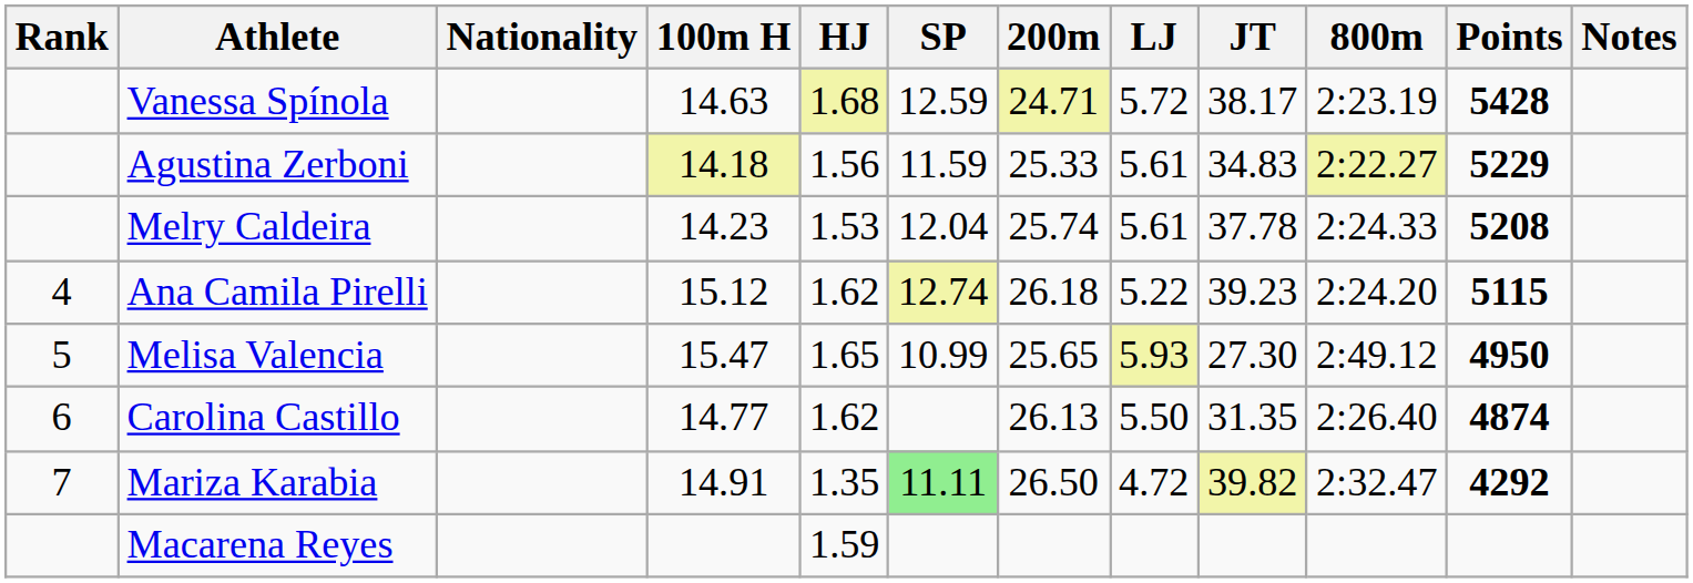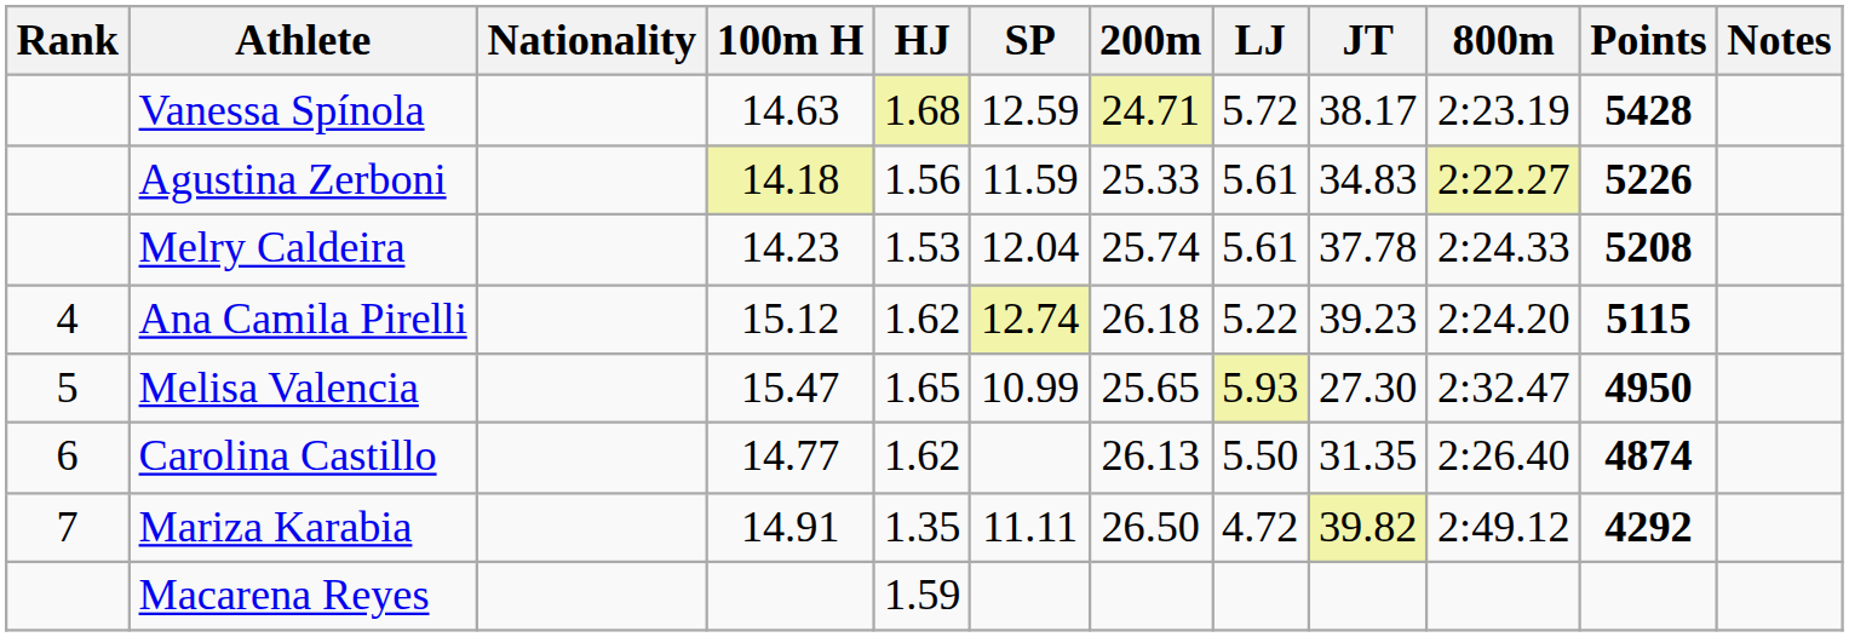Agustina Zerboni | Points: 5229 -> 5226
Melisa Valencia | 800m: 2:49.12 -> 2:32.47
Mariza Karabia | SP: lightgreen background -> no background
Mariza Karabia | 800m: 2:32.47 -> 2:49.12
